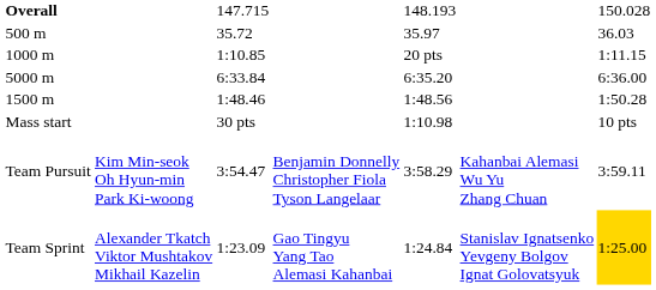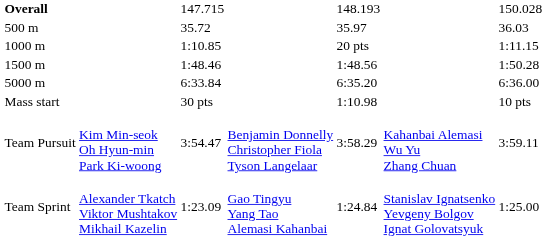rows swapped: 1500 m <-> 5000 m
Team Sprint | column 7: gold background -> no background
